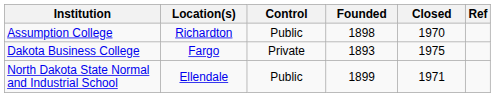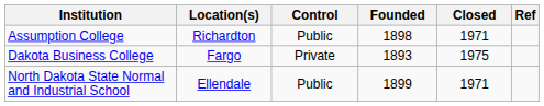Assumption College | Closed: 1970 -> 1971
